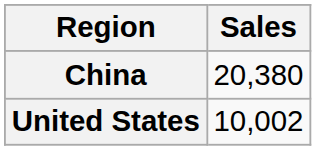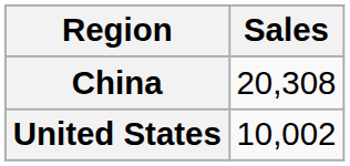China | Sales: 20,380 -> 20,308
